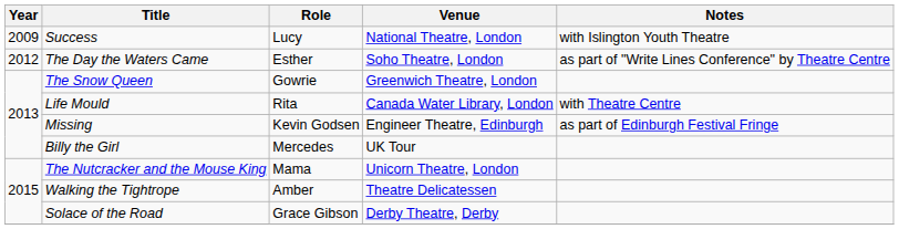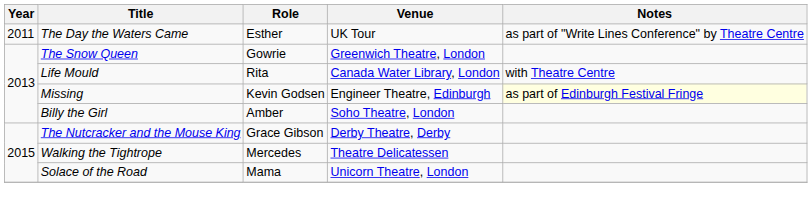- row: 2009 | Success | Lucy | National Theatre, London | with Islington Youth Theatre
The Day the Waters Came | Year: 2012 -> 2011
The Day the Waters Came | Venue: Soho Theatre, London -> UK Tour
Missing | Notes: no background -> lightyellow background
Billy the Girl | Role: Mercedes -> Amber
Billy the Girl | Venue: UK Tour -> Soho Theatre, London
The Nutcracker and the Mouse King | Role: Mama -> Grace Gibson
The Nutcracker and the Mouse King | Venue: Unicorn Theatre, London -> Derby Theatre, Derby
Walking the Tightrope | Role: Amber -> Mercedes
Solace of the Road | Role: Grace Gibson -> Mama
Solace of the Road | Venue: Derby Theatre, Derby -> Unicorn Theatre, London
